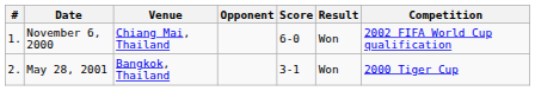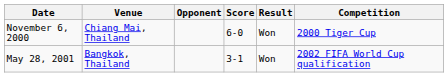- column: # | 1. | 2.
November 6, 2000 | Competition: 2002 FIFA World Cup qualification -> 2000 Tiger Cup
May 28, 2001 | Competition: 2000 Tiger Cup -> 2002 FIFA World Cup qualification
